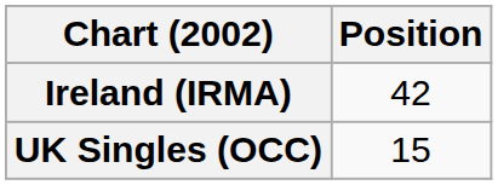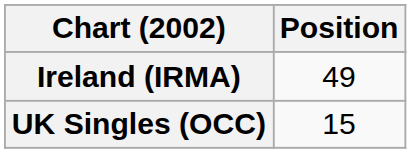Ireland (IRMA) | Position: 42 -> 49
